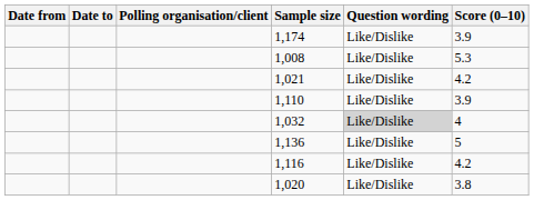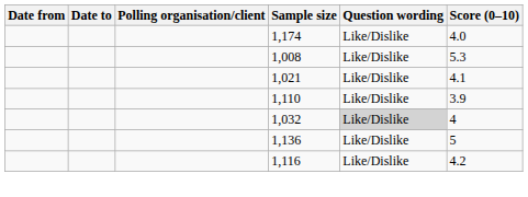1,174 | Score (0–10): 3.9 -> 4.0
1,021 | Score (0–10): 4.2 -> 4.1
- row: 1,020 | Like/Dislike | 3.8
